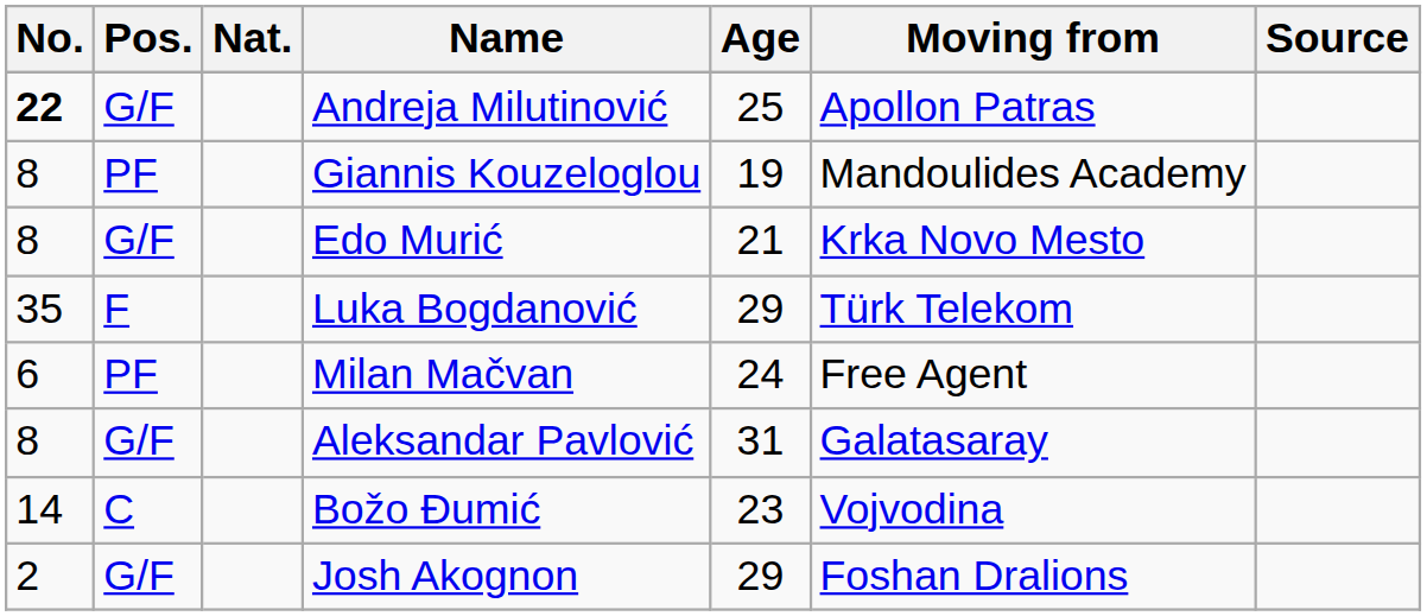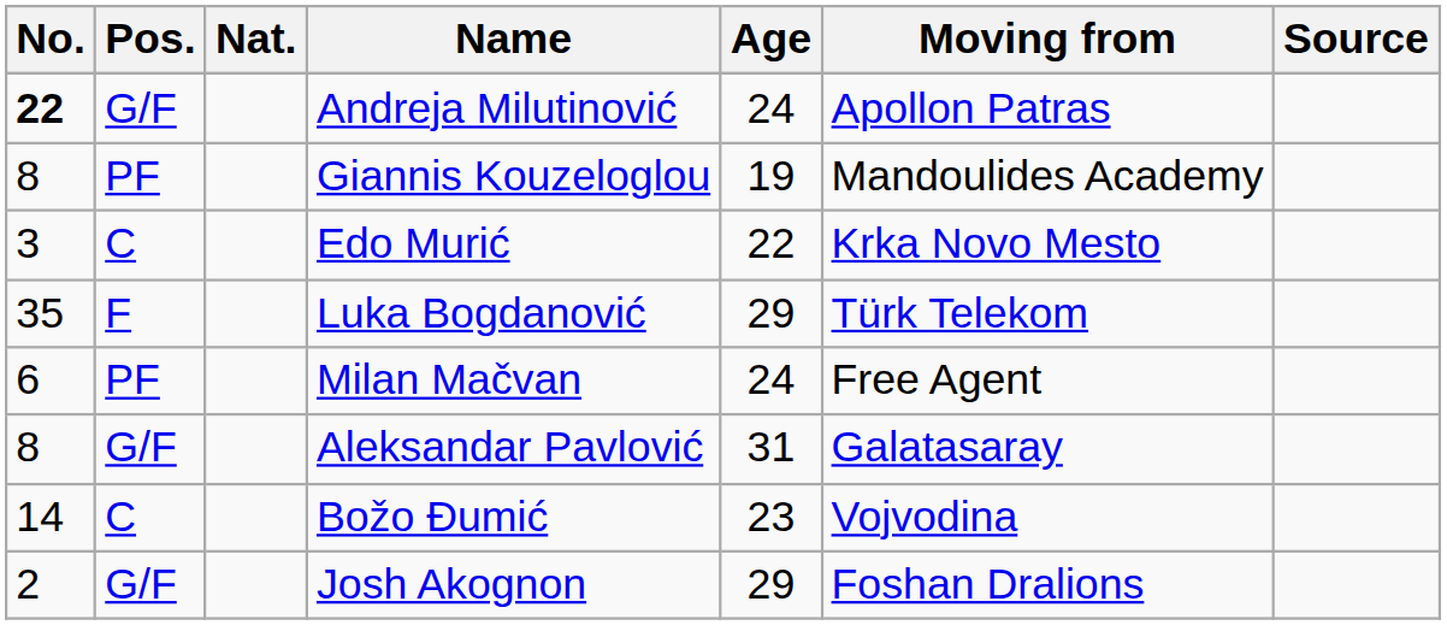Andreja Milutinović | Age: 25 -> 24
Edo Murić | No.: 8 -> 3
Edo Murić | Pos.: G/F -> C
Edo Murić | Age: 21 -> 22
